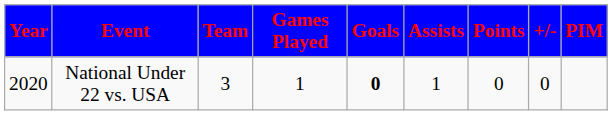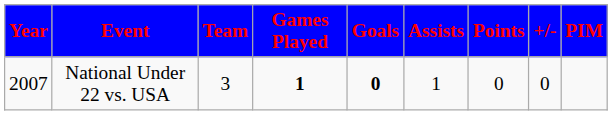National Under 22 vs. USA | Year: 2020 -> 2007
National Under 22 vs. USA | Games Played: normal -> bold
